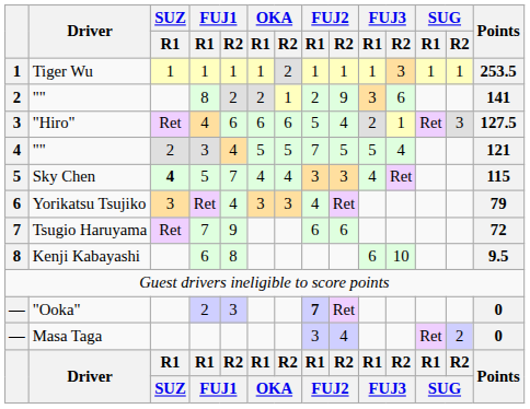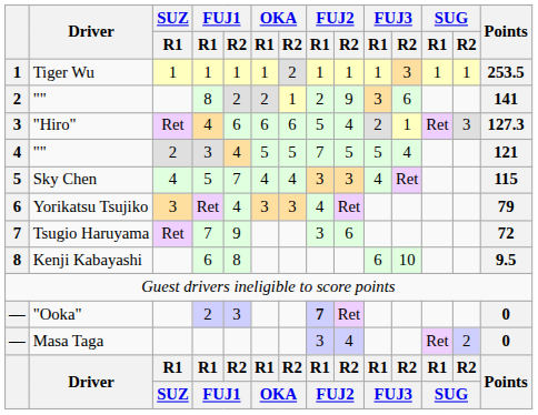"Hiro" | Points: 127.5 -> 127.3
Sky Chen | SUZ / R1: bold -> normal
Tsugio Haruyama | FUJ2 / R1: 6 -> 3
